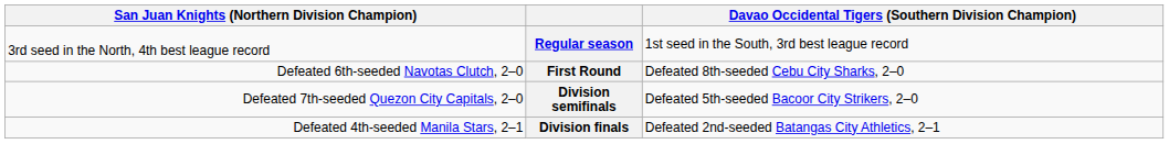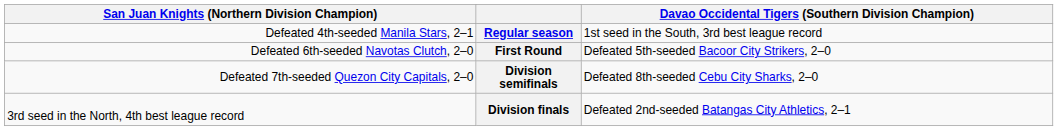Regular season | column 1: 3rd seed in the North, 4th best league record -> Defeated 4th-seeded Manila Stars, 2–1
First Round | column 4: Defeated 8th-seeded Cebu City Sharks, 2–0 -> Defeated 5th-seeded Bacoor City Strikers, 2–0
Division semifinals | column 4: Defeated 5th-seeded Bacoor City Strikers, 2–0 -> Defeated 8th-seeded Cebu City Sharks, 2–0
Division finals | column 1: Defeated 4th-seeded Manila Stars, 2–1 -> 3rd seed in the North, 4th best league record
